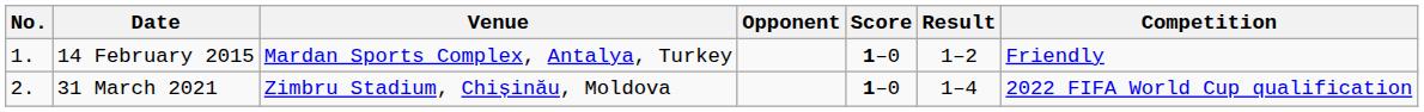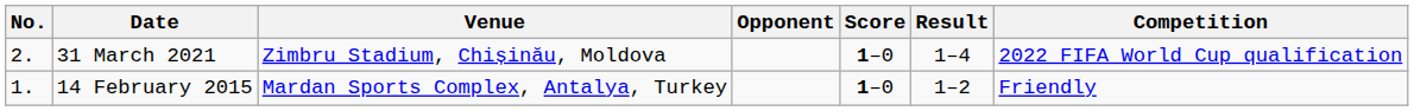rows swapped: 14 February 2015 <-> 31 March 2021
